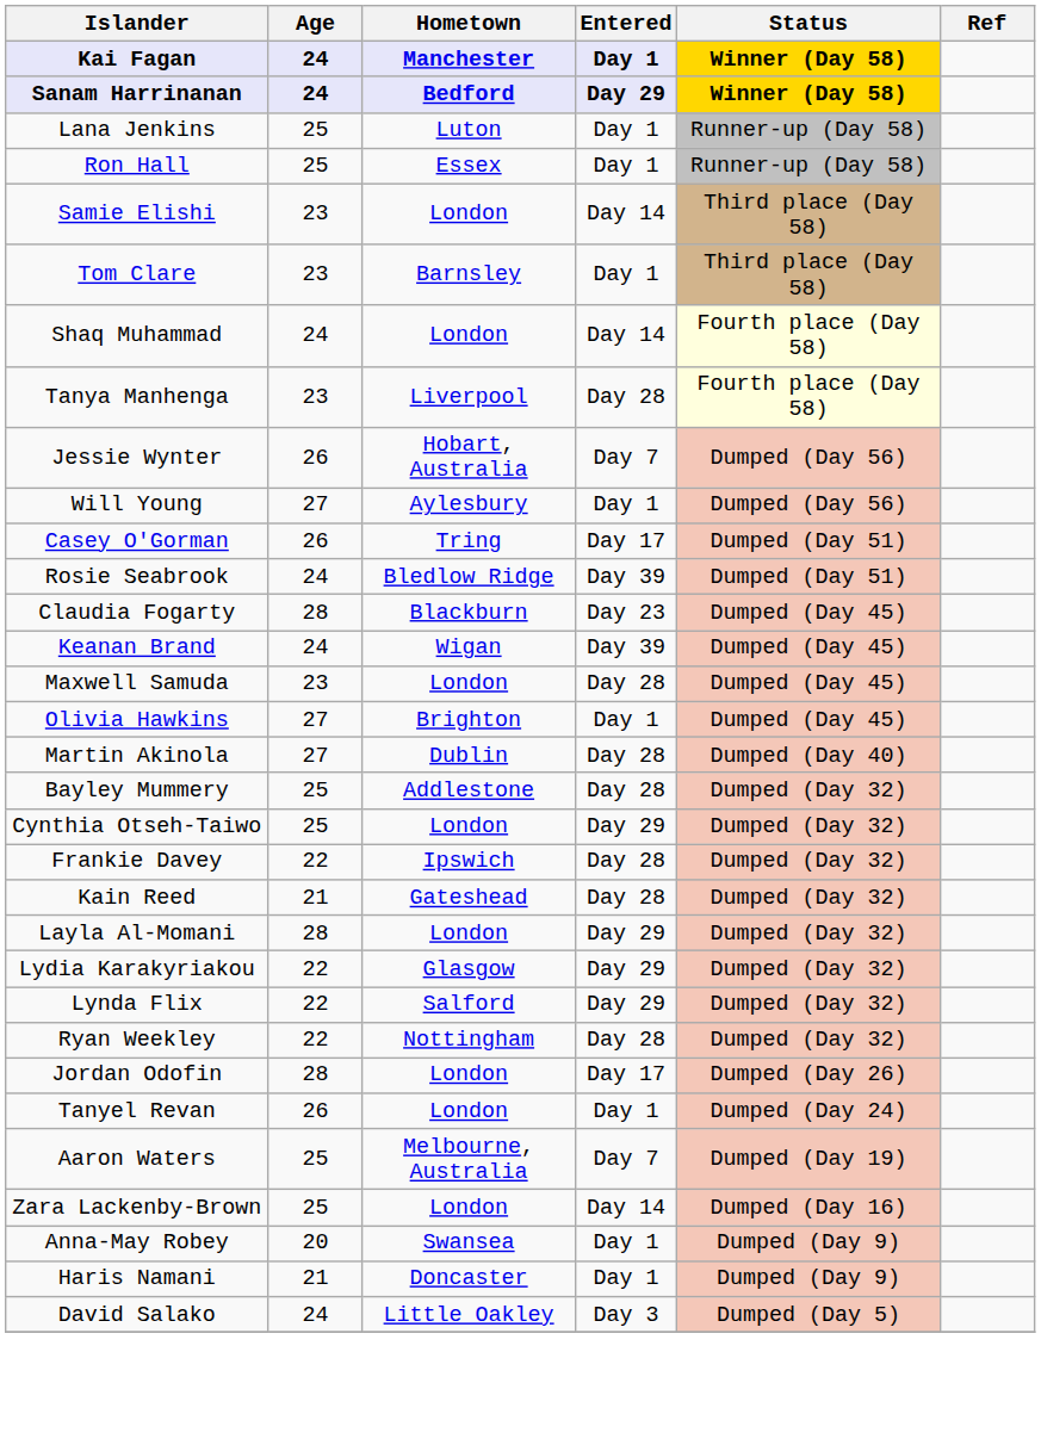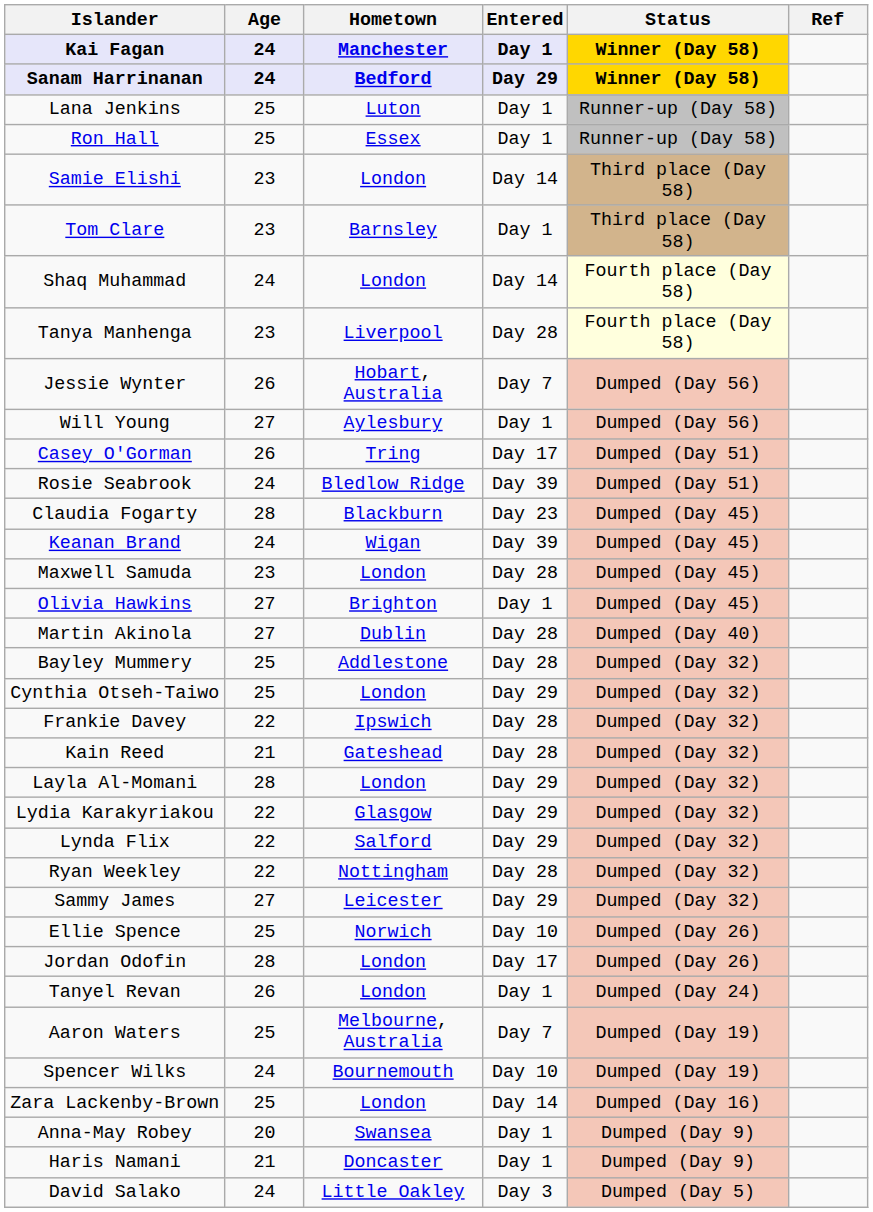+ row: Sammy James | 27 | Leicester | Day 29 | Dumped (Day 32)
+ row: Ellie Spence | 25 | Norwich | Day 10 | Dumped (Day 26)
+ row: Spencer Wilks | 24 | Bournemouth | Day 10 | Dumped (Day 19)
